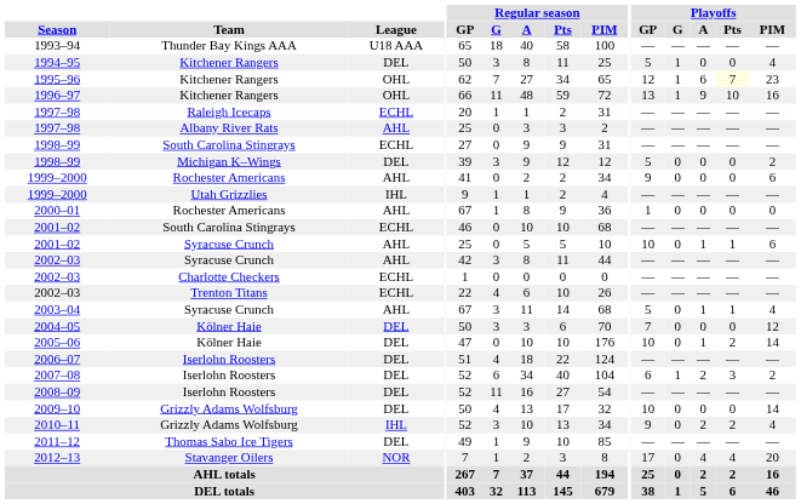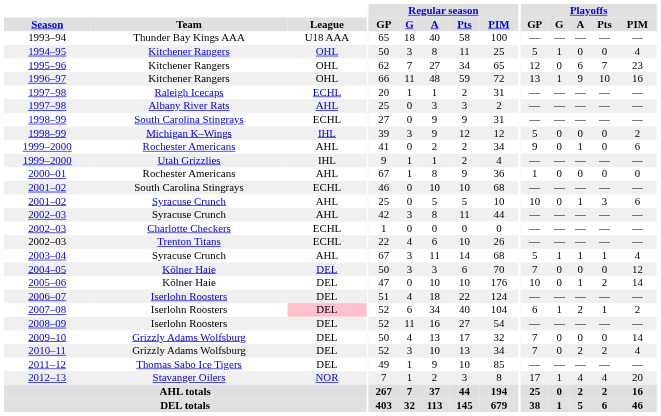1994–95 | League: DEL -> OHL
1995–96 | Playoffs / G: 1 -> 0
1995–96 | Playoffs / Pts: lightyellow background -> no background
1998–99 / Michigan K–Wings | League: DEL -> IHL
1999–2000 / Rochester Americans | Playoffs / A: 0 -> 1
2001–02 / Syracuse Crunch | Playoffs / Pts: 1 -> 3
2003–04 | Playoffs / G: 0 -> 1
2007–08 | League: no background -> pink background
2007–08 | Playoffs / Pts: 3 -> 1
2009–10 | Playoffs / GP: 10 -> 7
2010–11 | League: IHL -> DEL
2010–11 | Playoffs / GP: 9 -> 7
2012–13 | Playoffs / G: 0 -> 1
